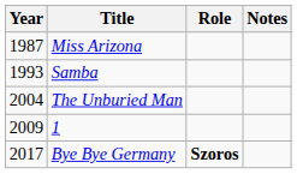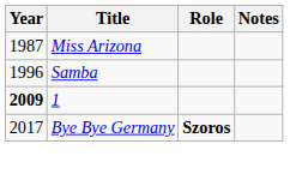Samba | Year: 1993 -> 1996
- row: 2004 | The Unburied Man
1 | Year: normal -> bold
